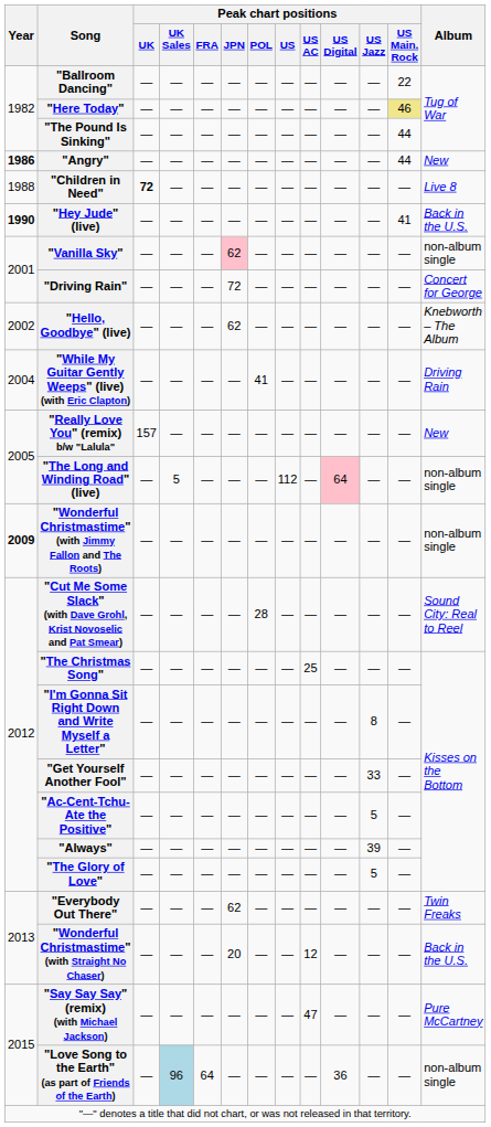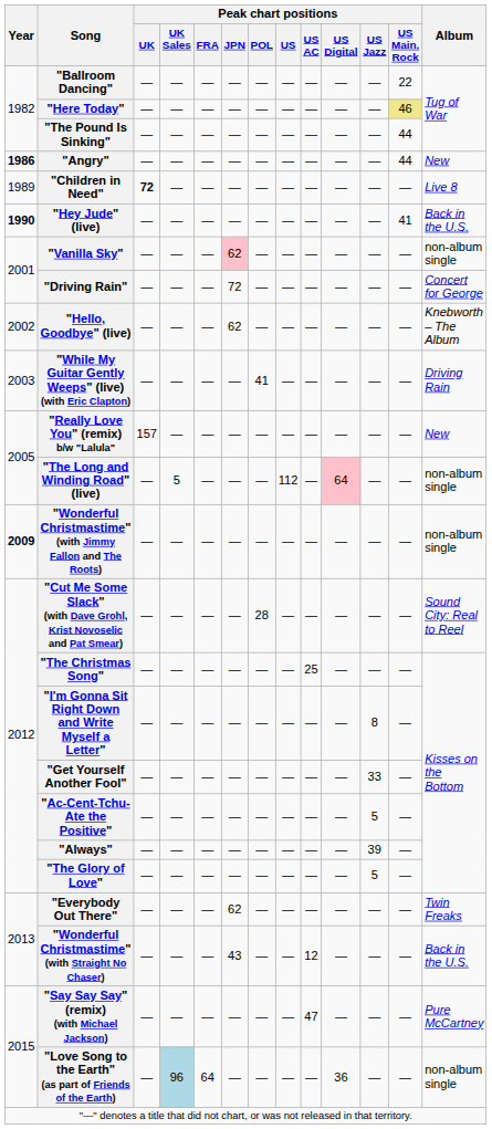"Children in Need" | Year: 1988 -> 1989
"While My Guitar Gently Weeps" (live) (with Eric Clapton) | Year: 2004 -> 2003
"Wonderful Christmastime" (with Straight No Chaser) | Peak chart positions / JPN: 20 -> 43
